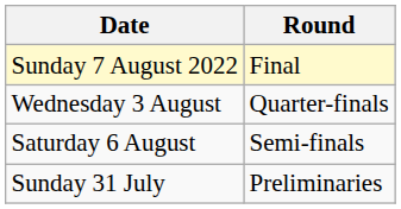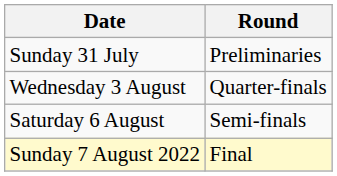rows swapped: Sunday 31 July <-> Sunday 7 August 2022
